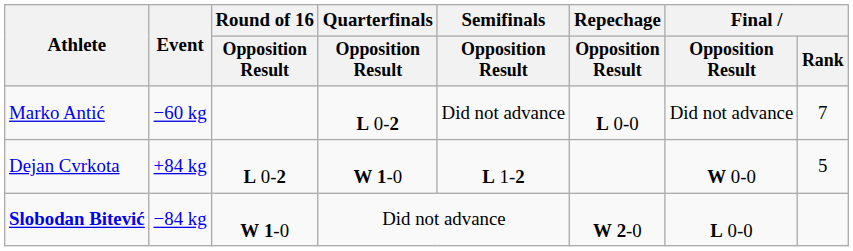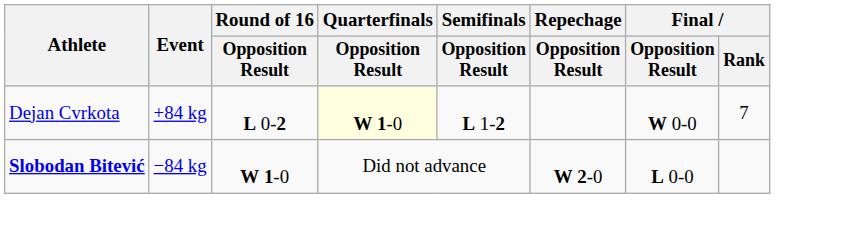- row: Marko Antić | −60 kg | L 0-2 | Did not advance | L 0-0 | Did not advance | 7
Dejan Cvrkota | Quarterfinals / Opposition Result: no background -> lightyellow background
Dejan Cvrkota | Final / Rank: 5 -> 7
